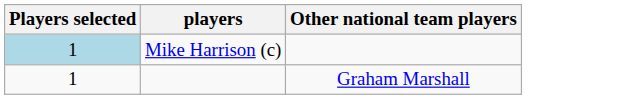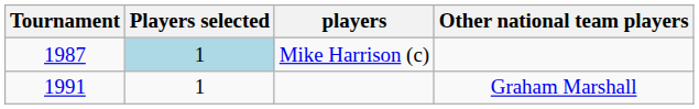+ column: Tournament | 1987 | 1991
